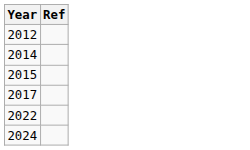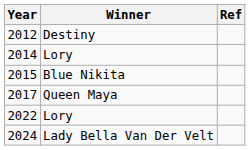+ column: Winner | Destiny | Lory | Blue Nikita | Queen Maya | Lory | Lady Bella Van Der Velt
